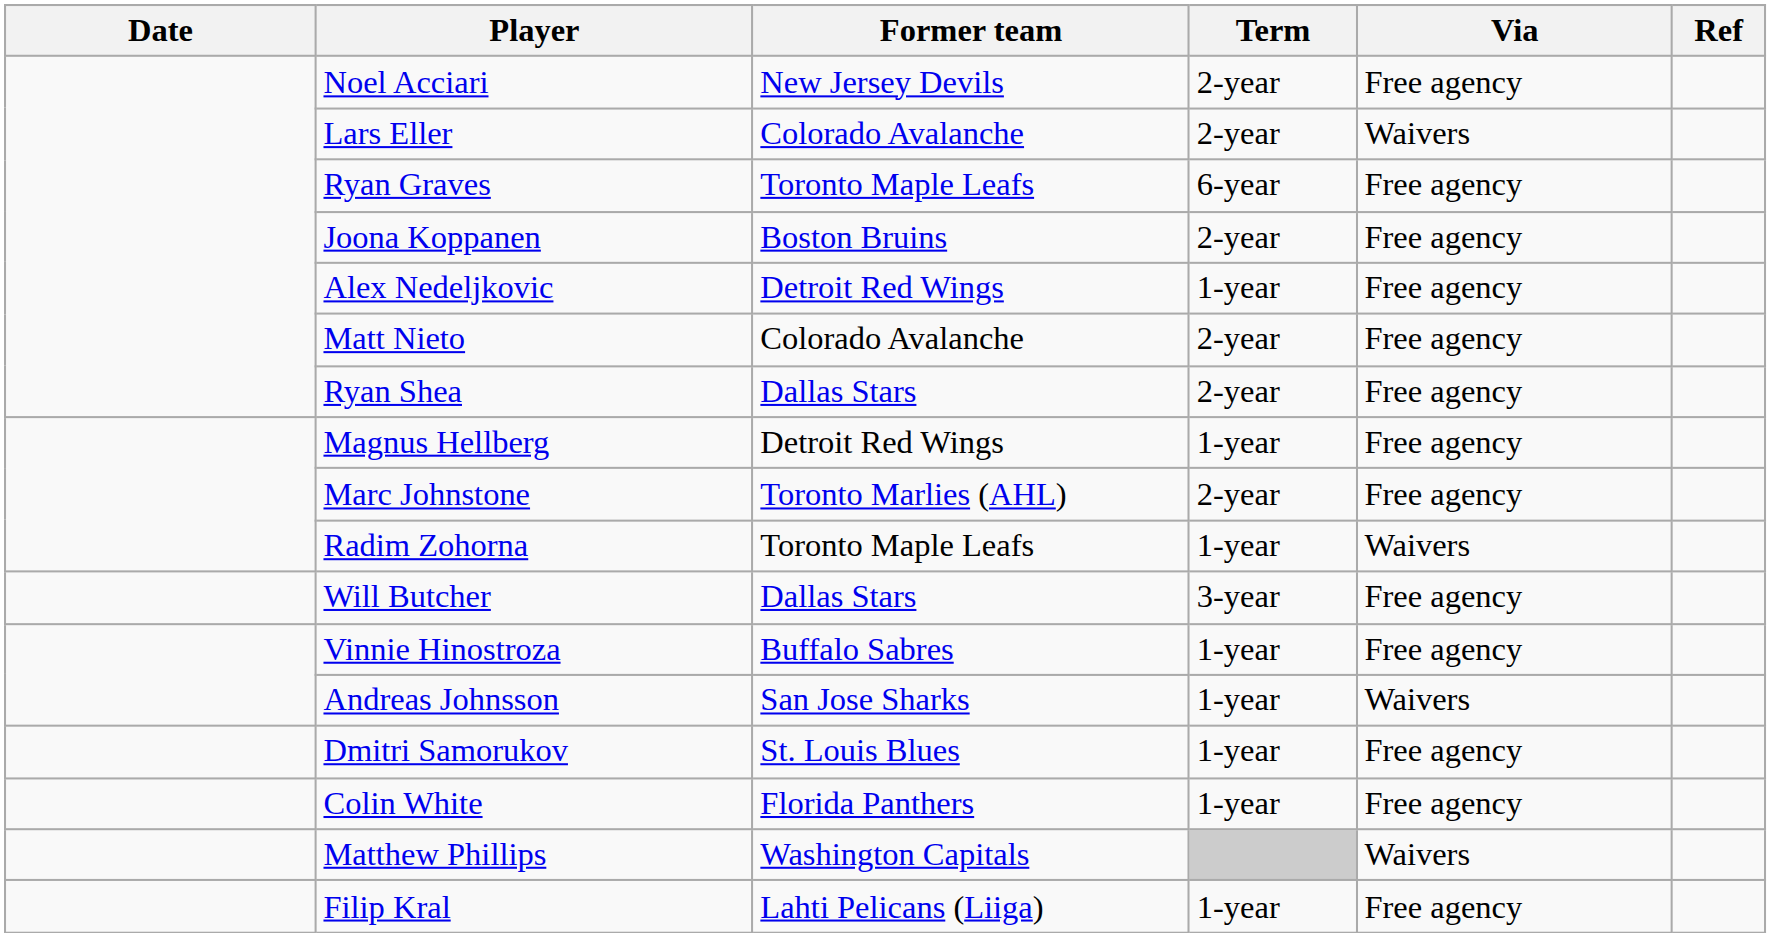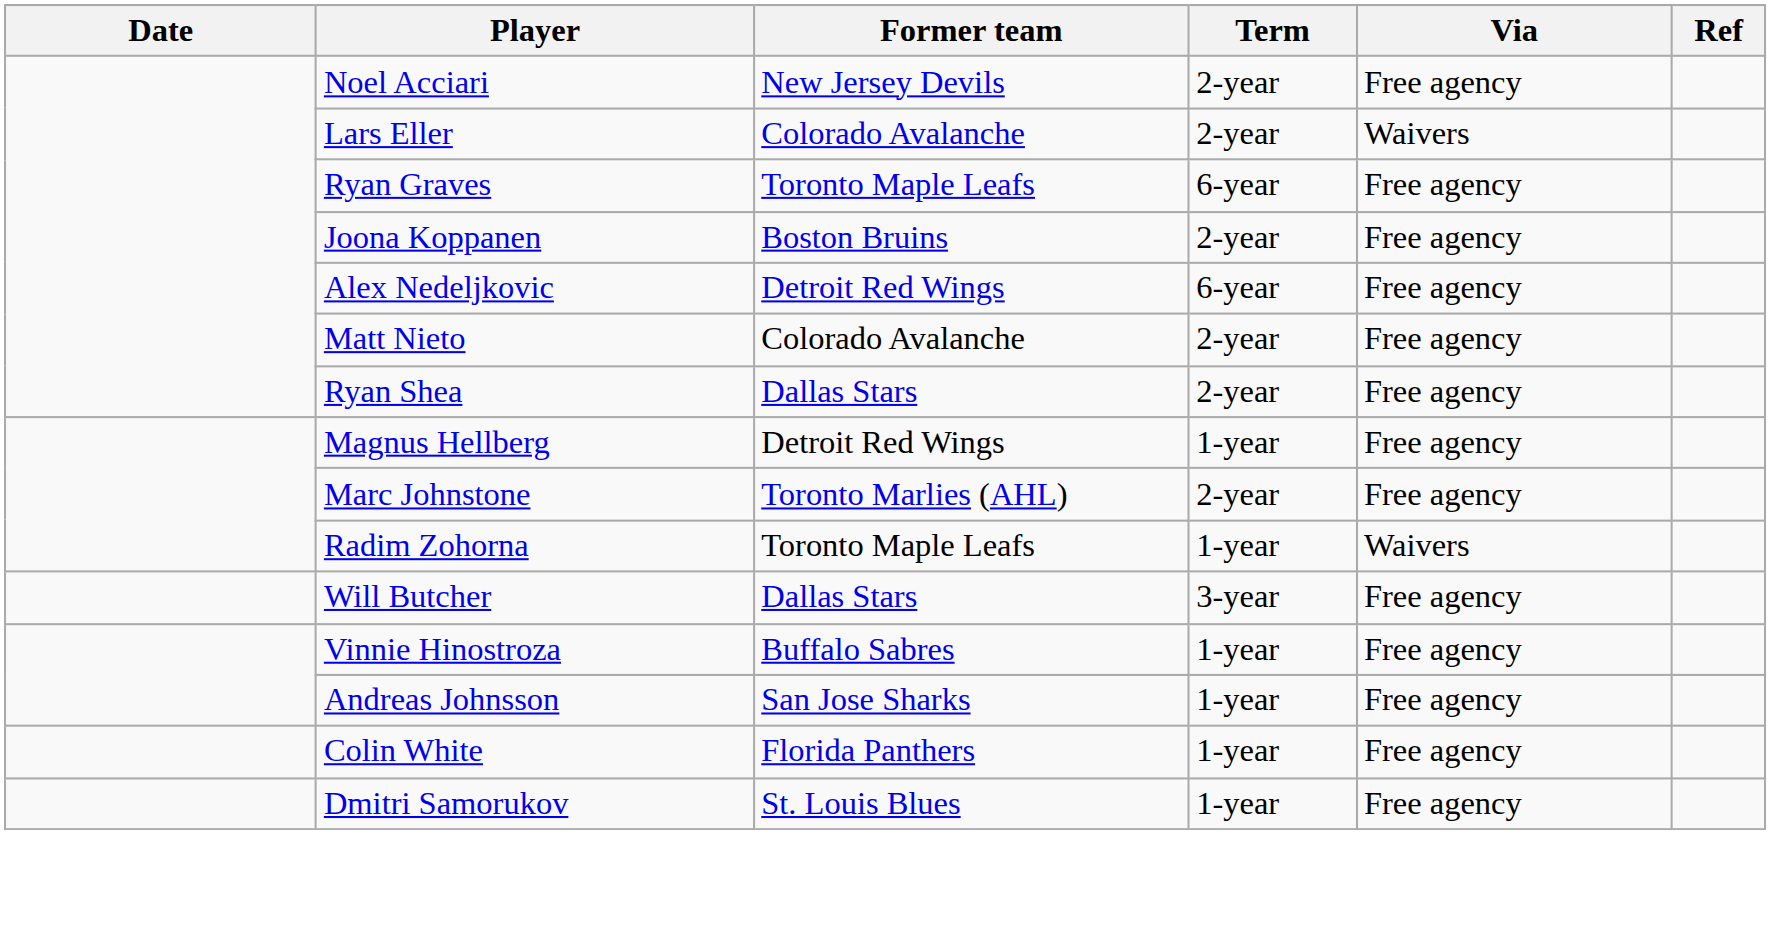Alex Nedeljkovic | Term: 1-year -> 6-year
Andreas Johnsson | Via: Waivers -> Free agency
rows swapped: Colin White <-> Dmitri Samorukov
- row: Matthew Phillips | Washington Capitals | Waivers
- row: Filip Kral | Lahti Pelicans (Liiga) | 1-year | Free agency
